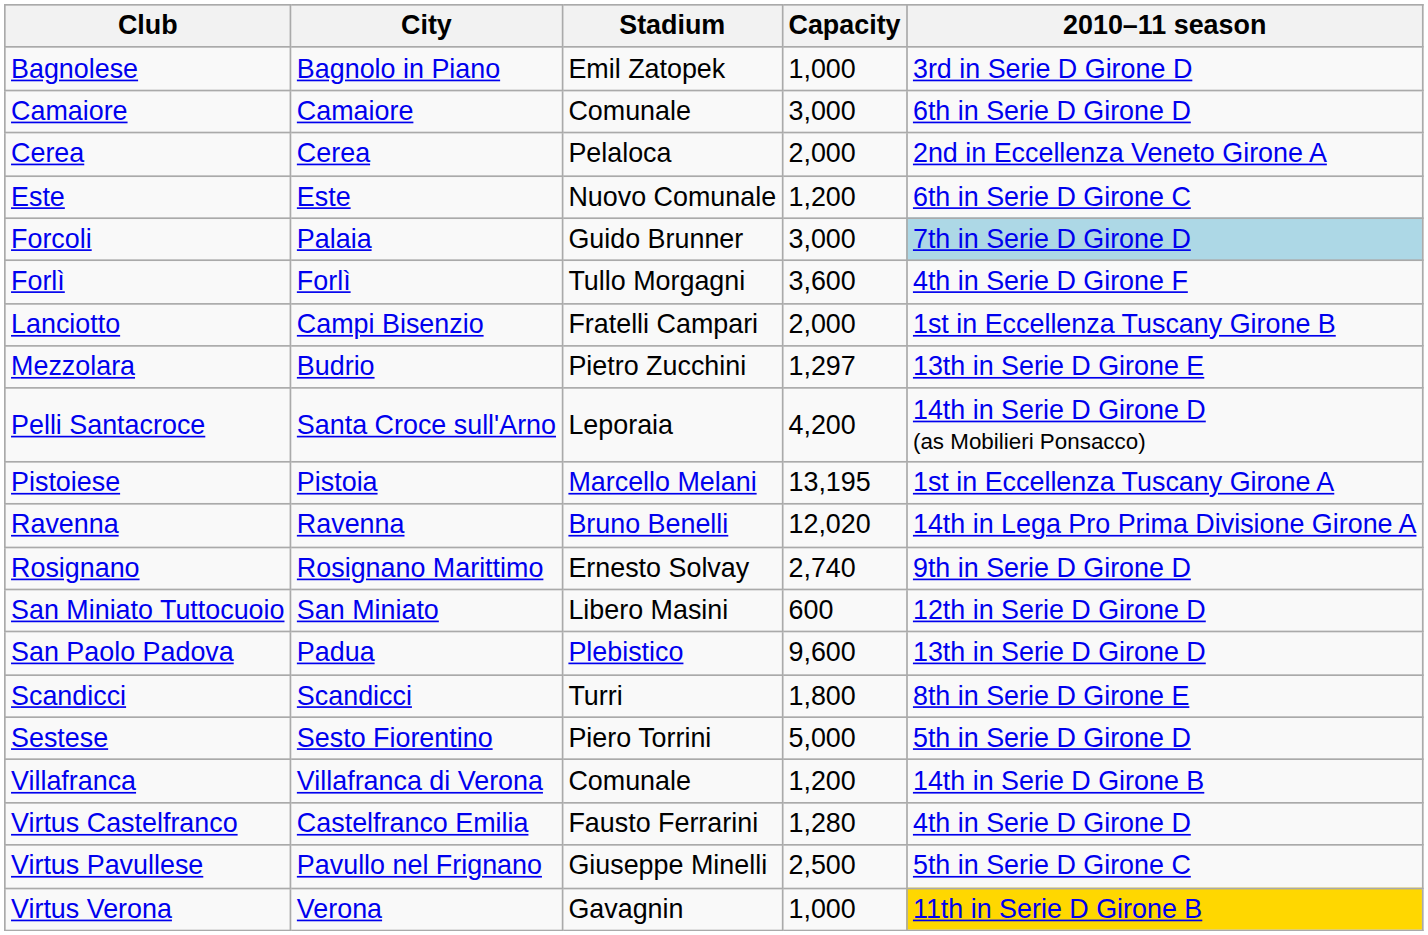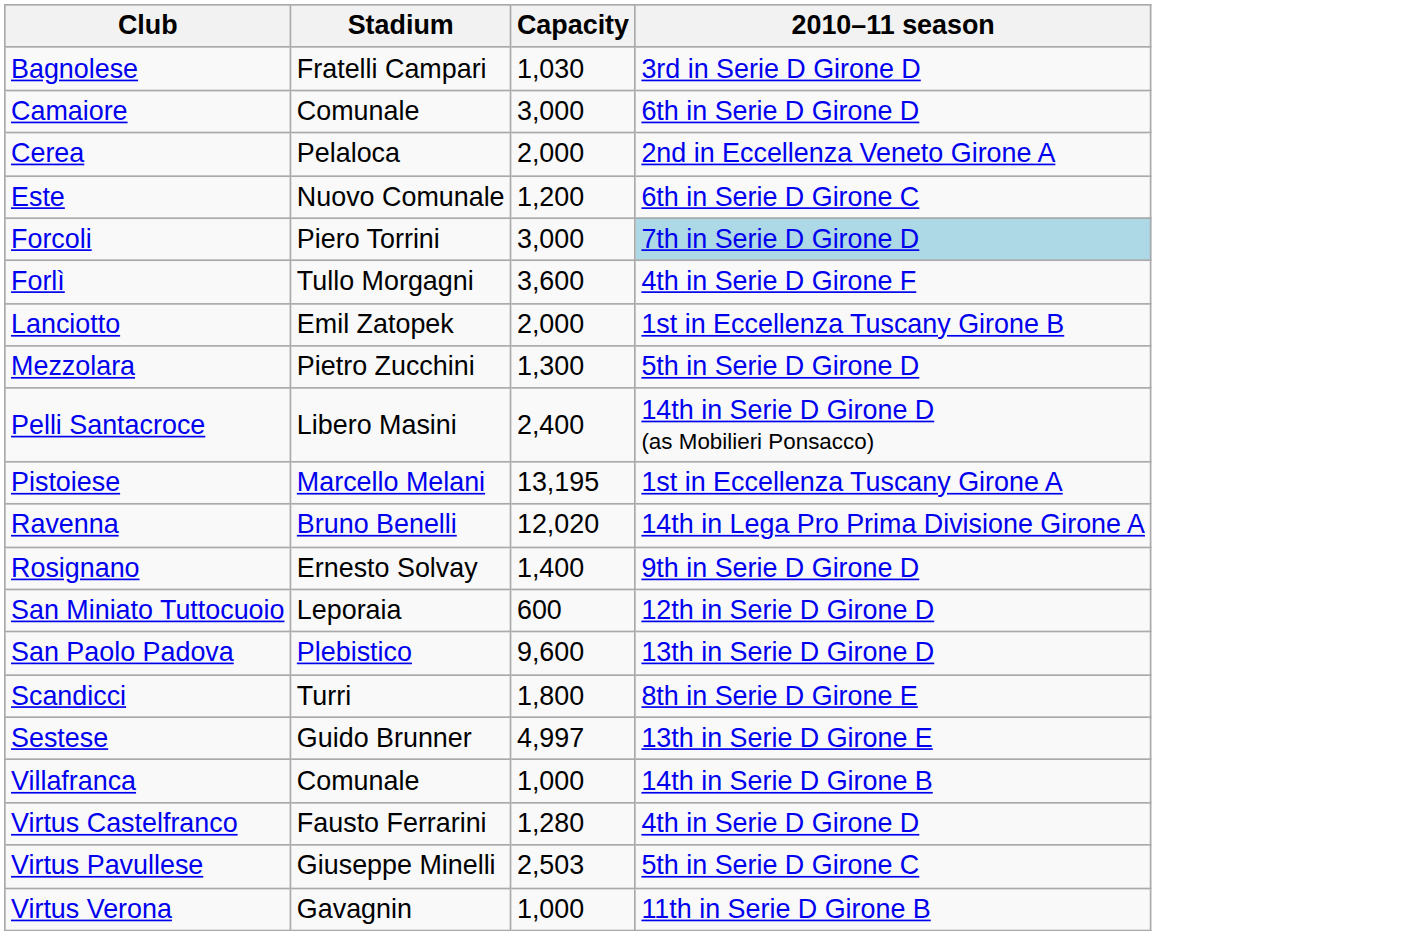- column: City | Bagnolo in Piano | Camaiore | Cerea | Este | Palaia | Forlì | Campi Bisenzio | Budrio | Santa Croce sull'Arno | Pistoia | Ravenna | Rosignano Marittimo | San Miniato | Padua | Scandicci | Sesto Fiorentino | Villafranca di Verona | Castelfranco Emilia | Pavullo nel Frignano | Verona
Bagnolese | Stadium: Emil Zatopek -> Fratelli Campari
Bagnolese | Capacity: 1,000 -> 1,030
Forcoli | Stadium: Guido Brunner -> Piero Torrini
Lanciotto | Stadium: Fratelli Campari -> Emil Zatopek
Mezzolara | Capacity: 1,297 -> 1,300
Mezzolara | 2010–11 season: 13th in Serie D Girone E -> 5th in Serie D Girone D
Pelli Santacroce | Stadium: Leporaia -> Libero Masini
Pelli Santacroce | Capacity: 4,200 -> 2,400
Rosignano | Capacity: 2,740 -> 1,400
San Miniato Tuttocuoio | Stadium: Libero Masini -> Leporaia
Sestese | Stadium: Piero Torrini -> Guido Brunner
Sestese | Capacity: 5,000 -> 4,997
Sestese | 2010–11 season: 5th in Serie D Girone D -> 13th in Serie D Girone E
Villafranca | Capacity: 1,200 -> 1,000
Virtus Pavullese | Capacity: 2,500 -> 2,503
Virtus Verona | 2010–11 season: gold background -> no background
